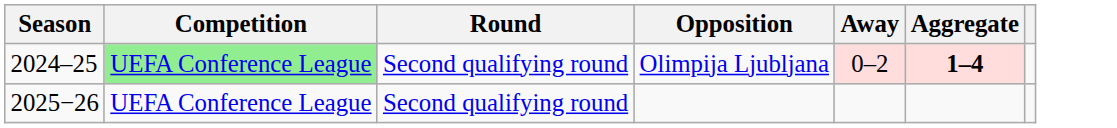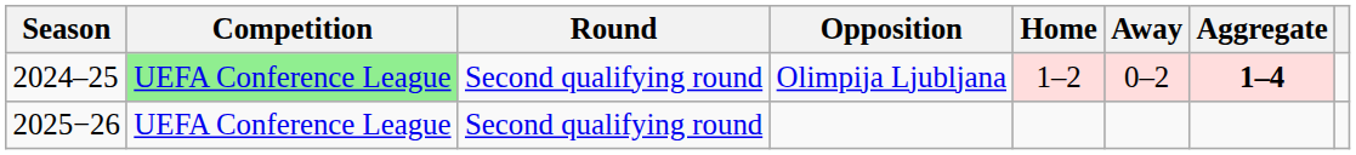+ column: Home | 1–2
